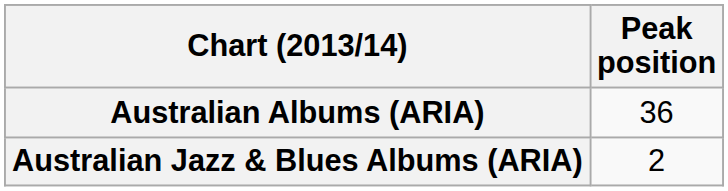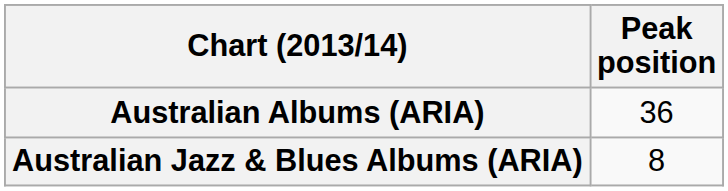Australian Jazz & Blues Albums (ARIA) | Peak position: 2 -> 8
